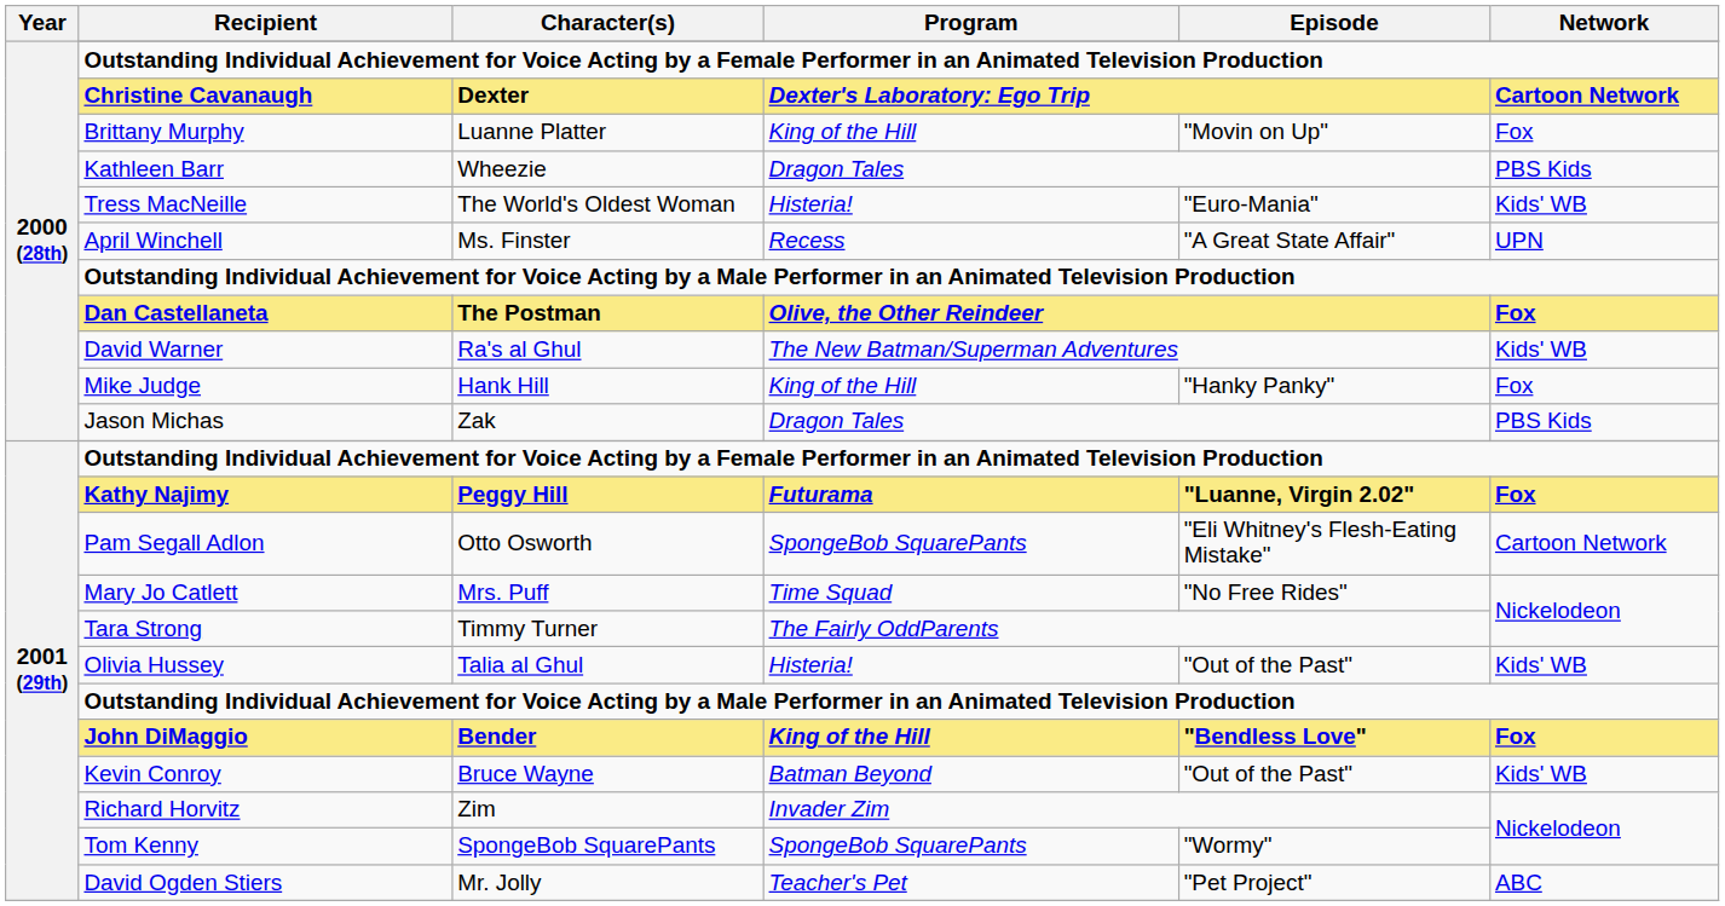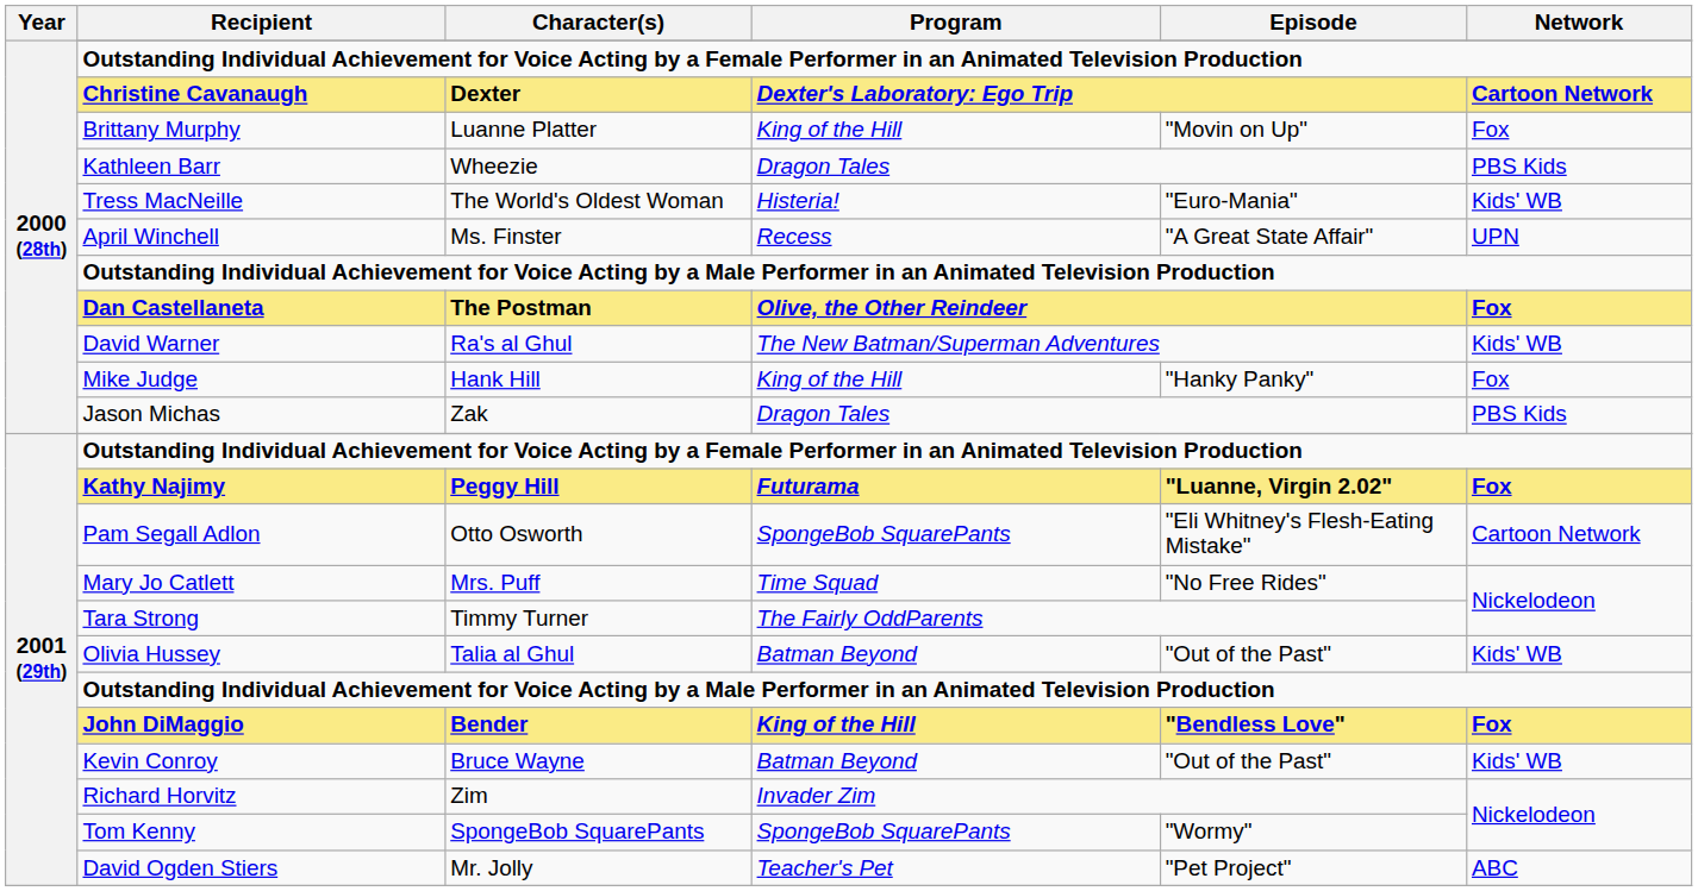Olivia Hussey | Program: Histeria! -> Batman Beyond
